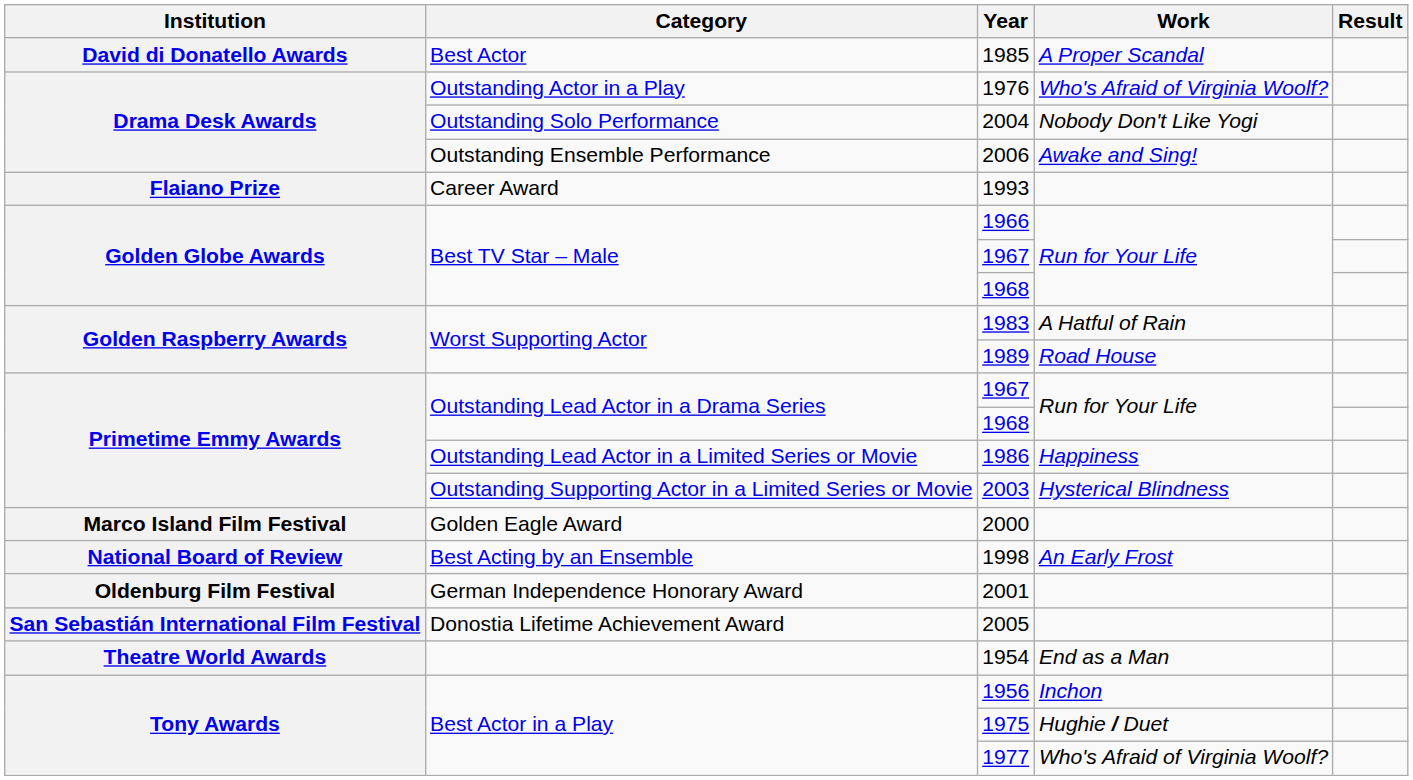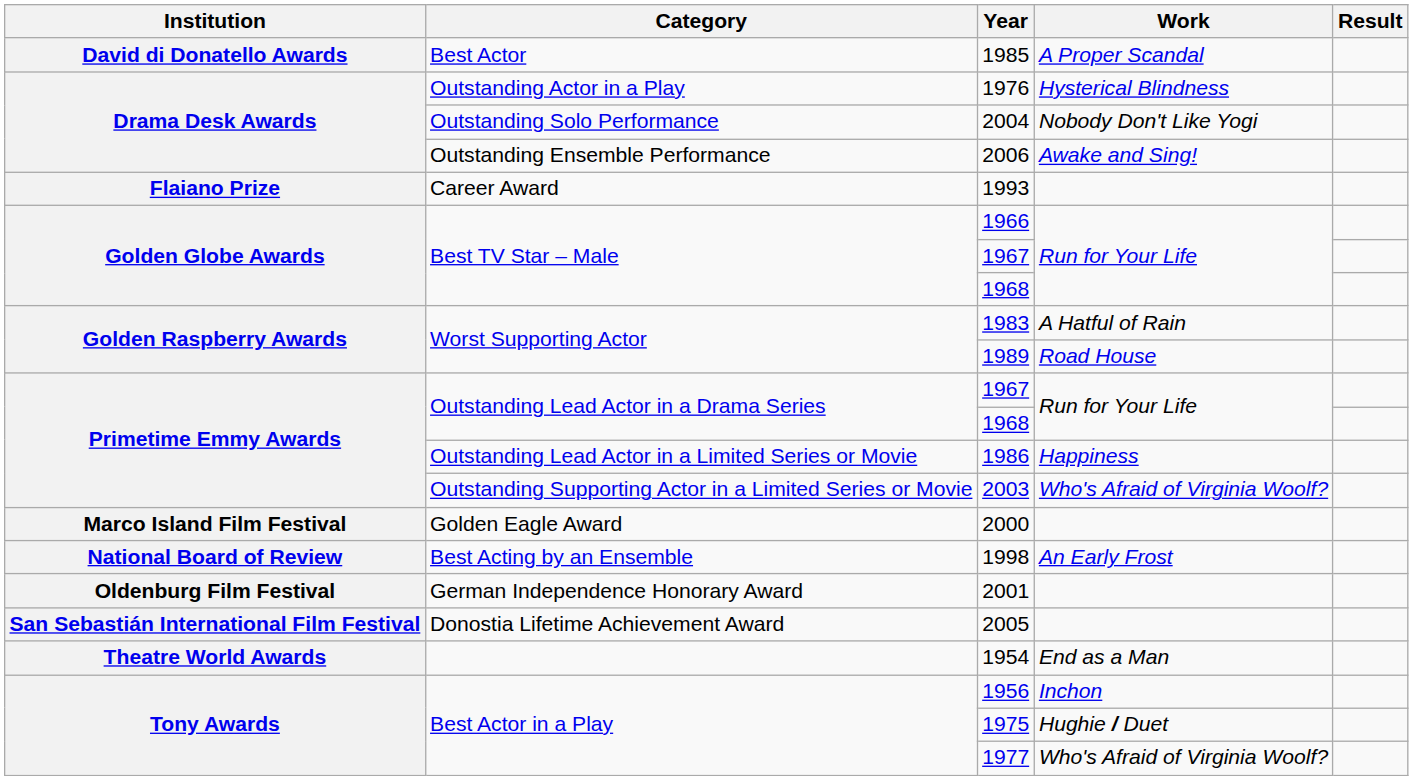1976 | Work: Who's Afraid of Virginia Woolf? -> Hysterical Blindness
2003 | Work: Hysterical Blindness -> Who's Afraid of Virginia Woolf?
